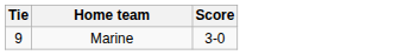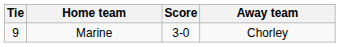+ column: Away team | Chorley
